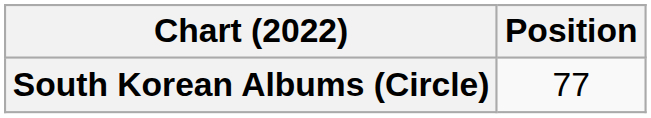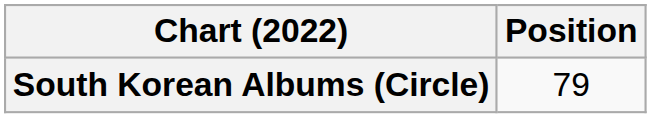South Korean Albums (Circle) | Position: 77 -> 79
